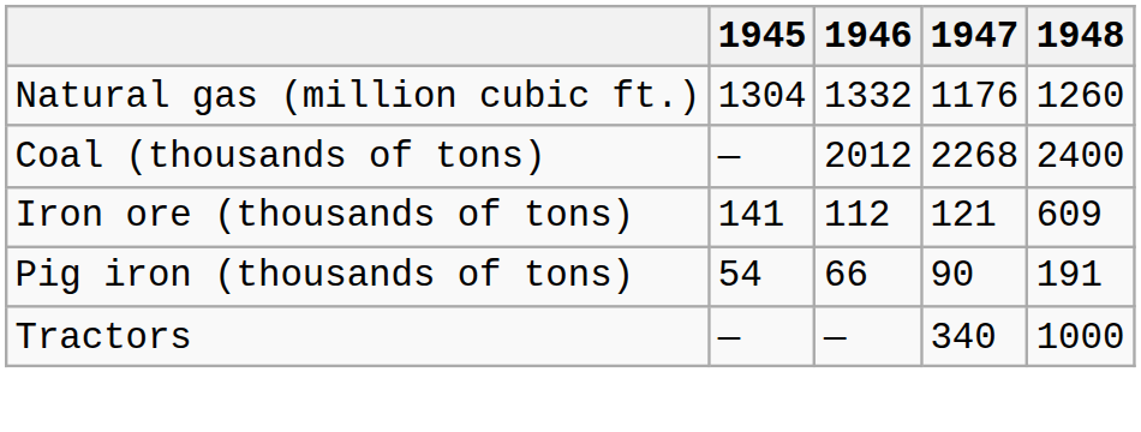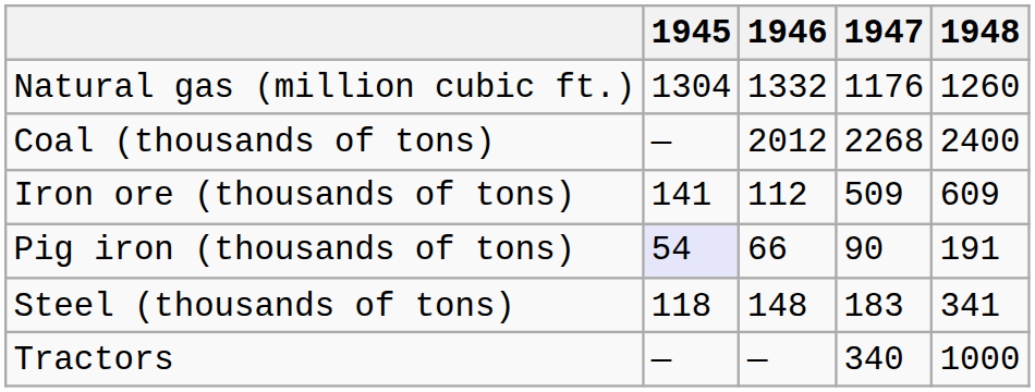Iron ore (thousands of tons) | 1947: 121 -> 509
Pig iron (thousands of tons) | 1945: no background -> lavender background
+ row: Steel (thousands of tons) | 118 | 148 | 183 | 341
